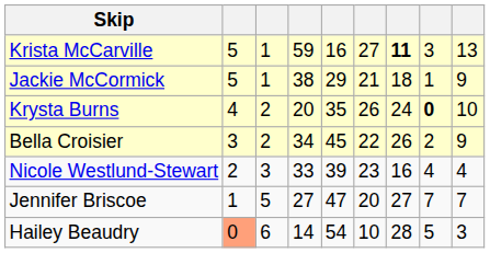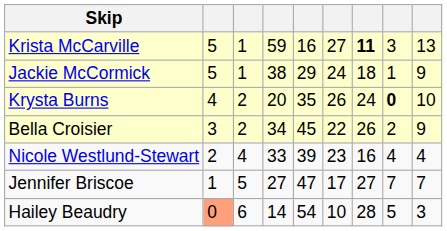Jackie McCormick | column 6: 21 -> 24
Nicole Westlund-Stewart | column 3: 3 -> 4
Jennifer Briscoe | column 6: 20 -> 17
